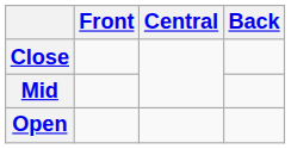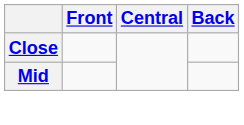- row: Open
